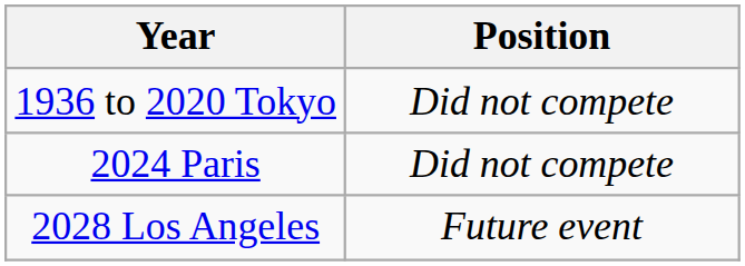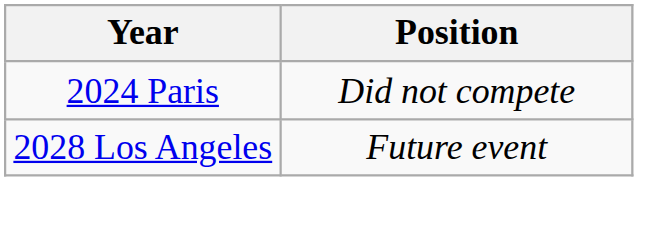- row: 1936 to 2020 Tokyo | Did not compete
